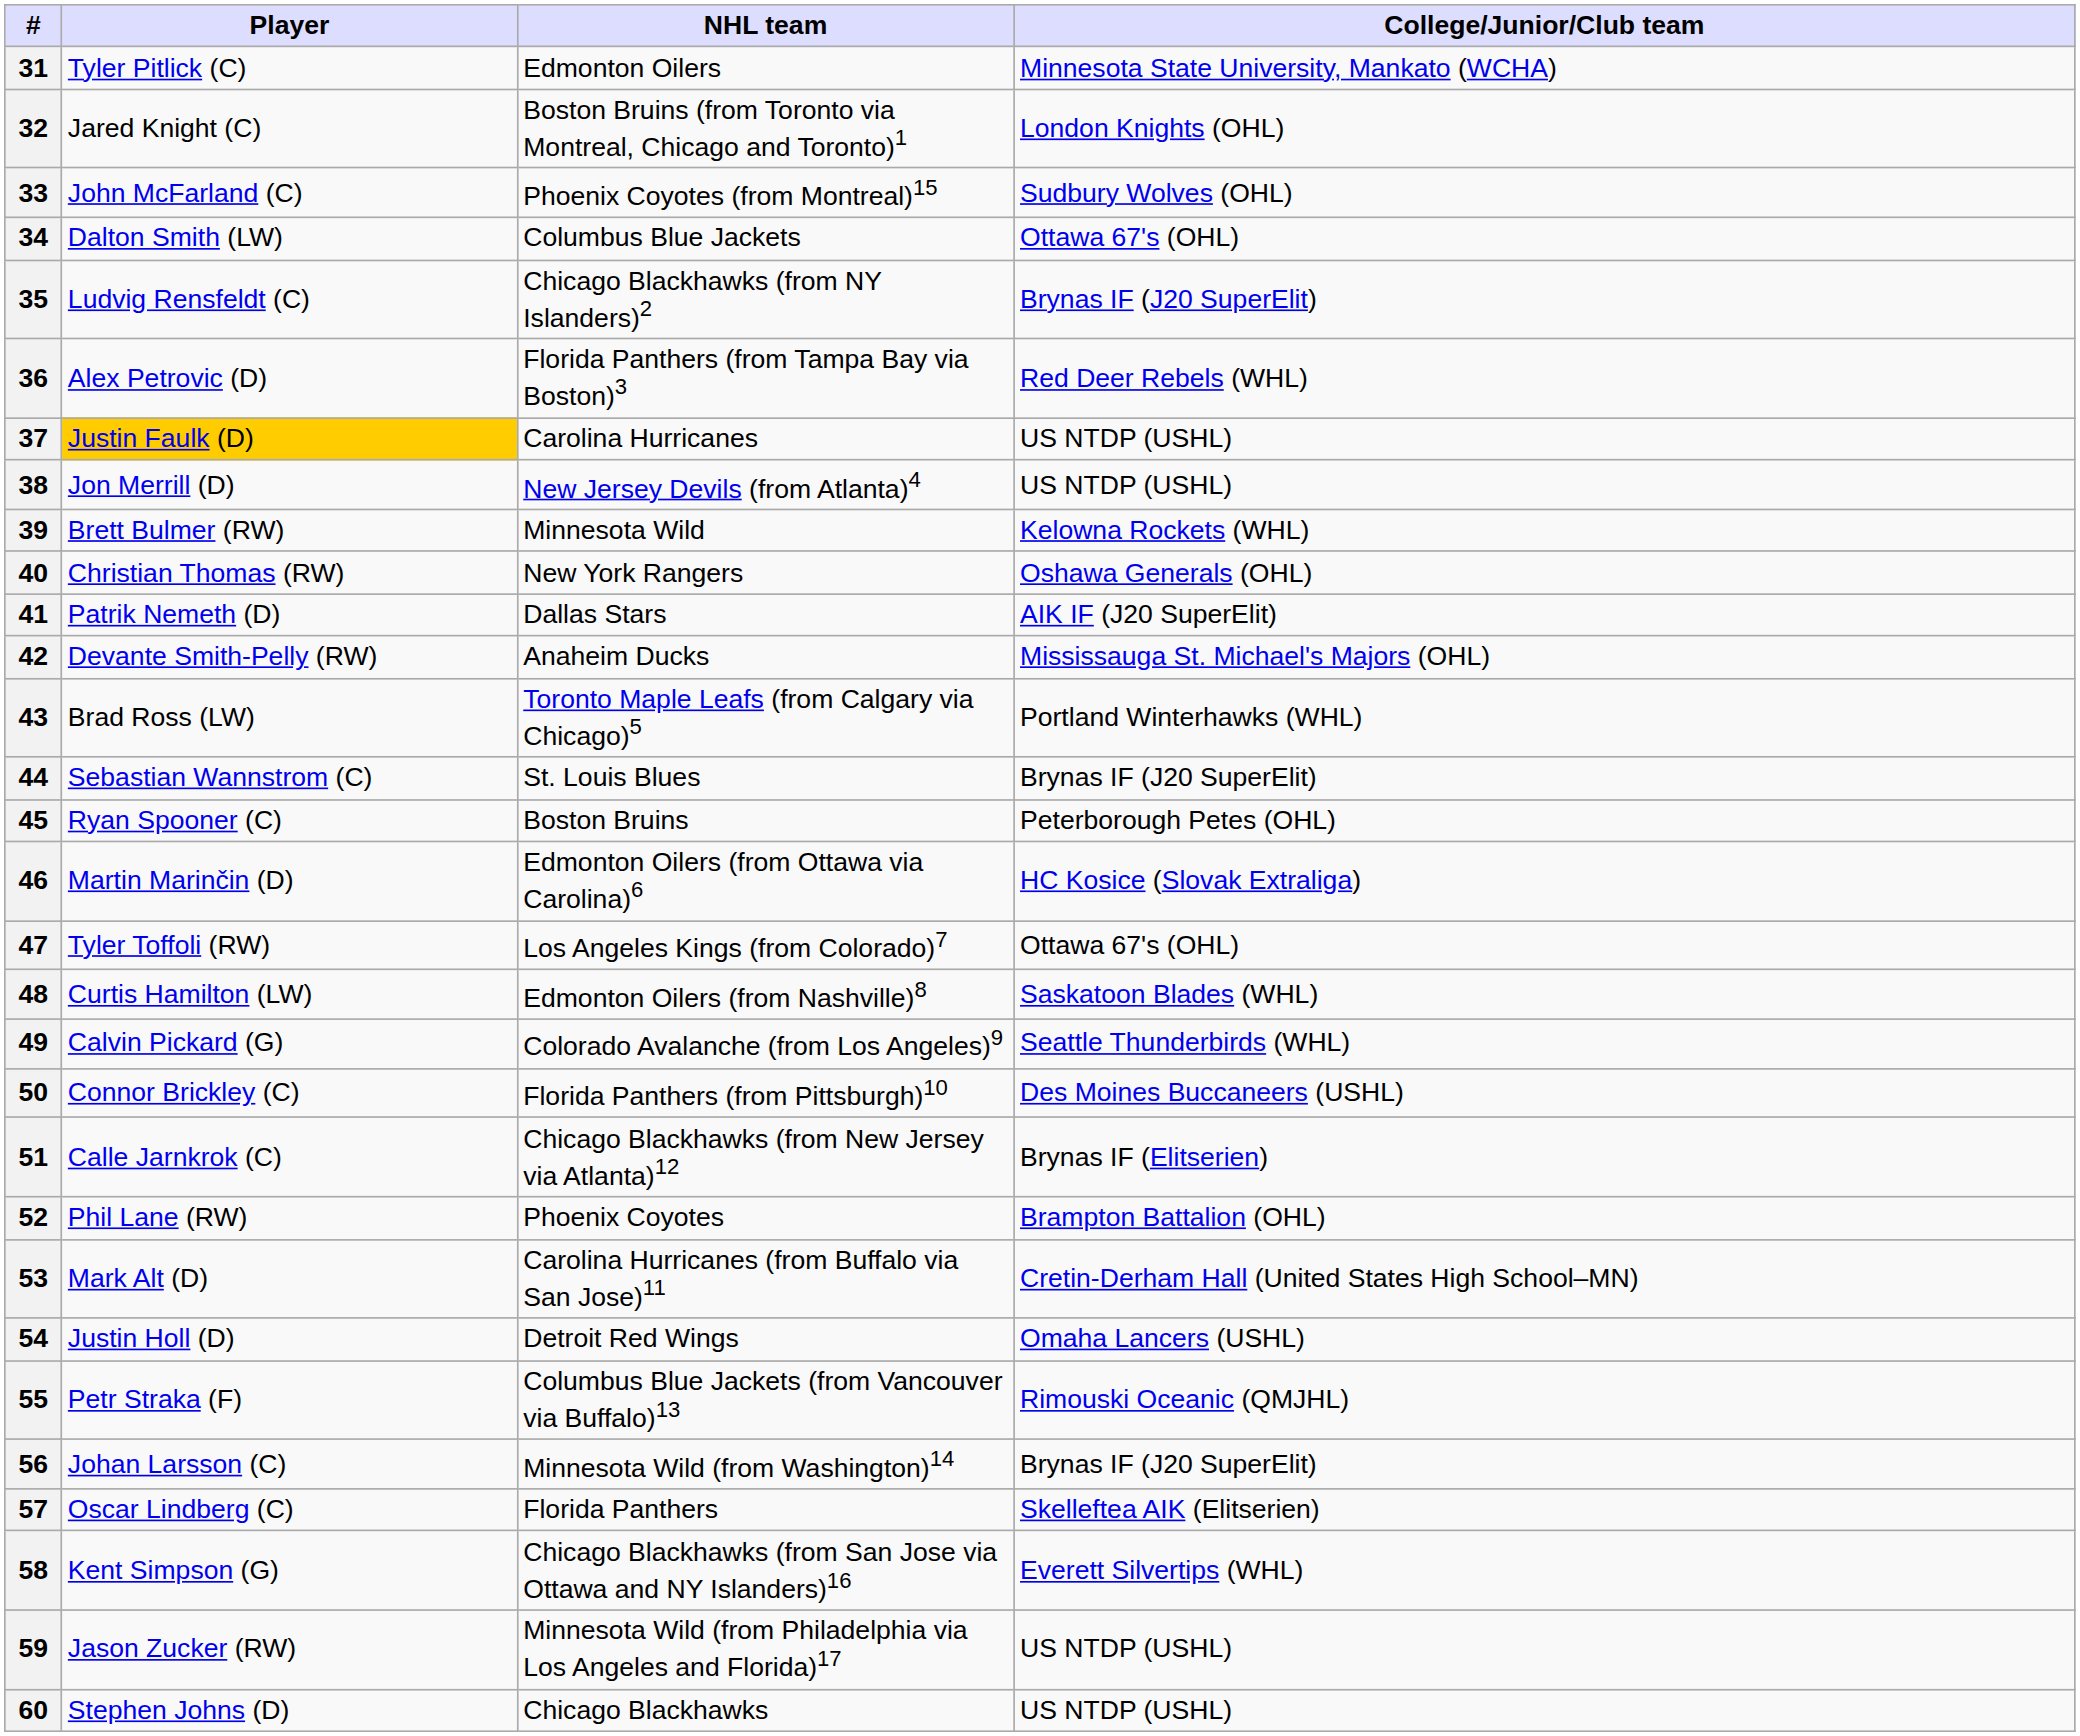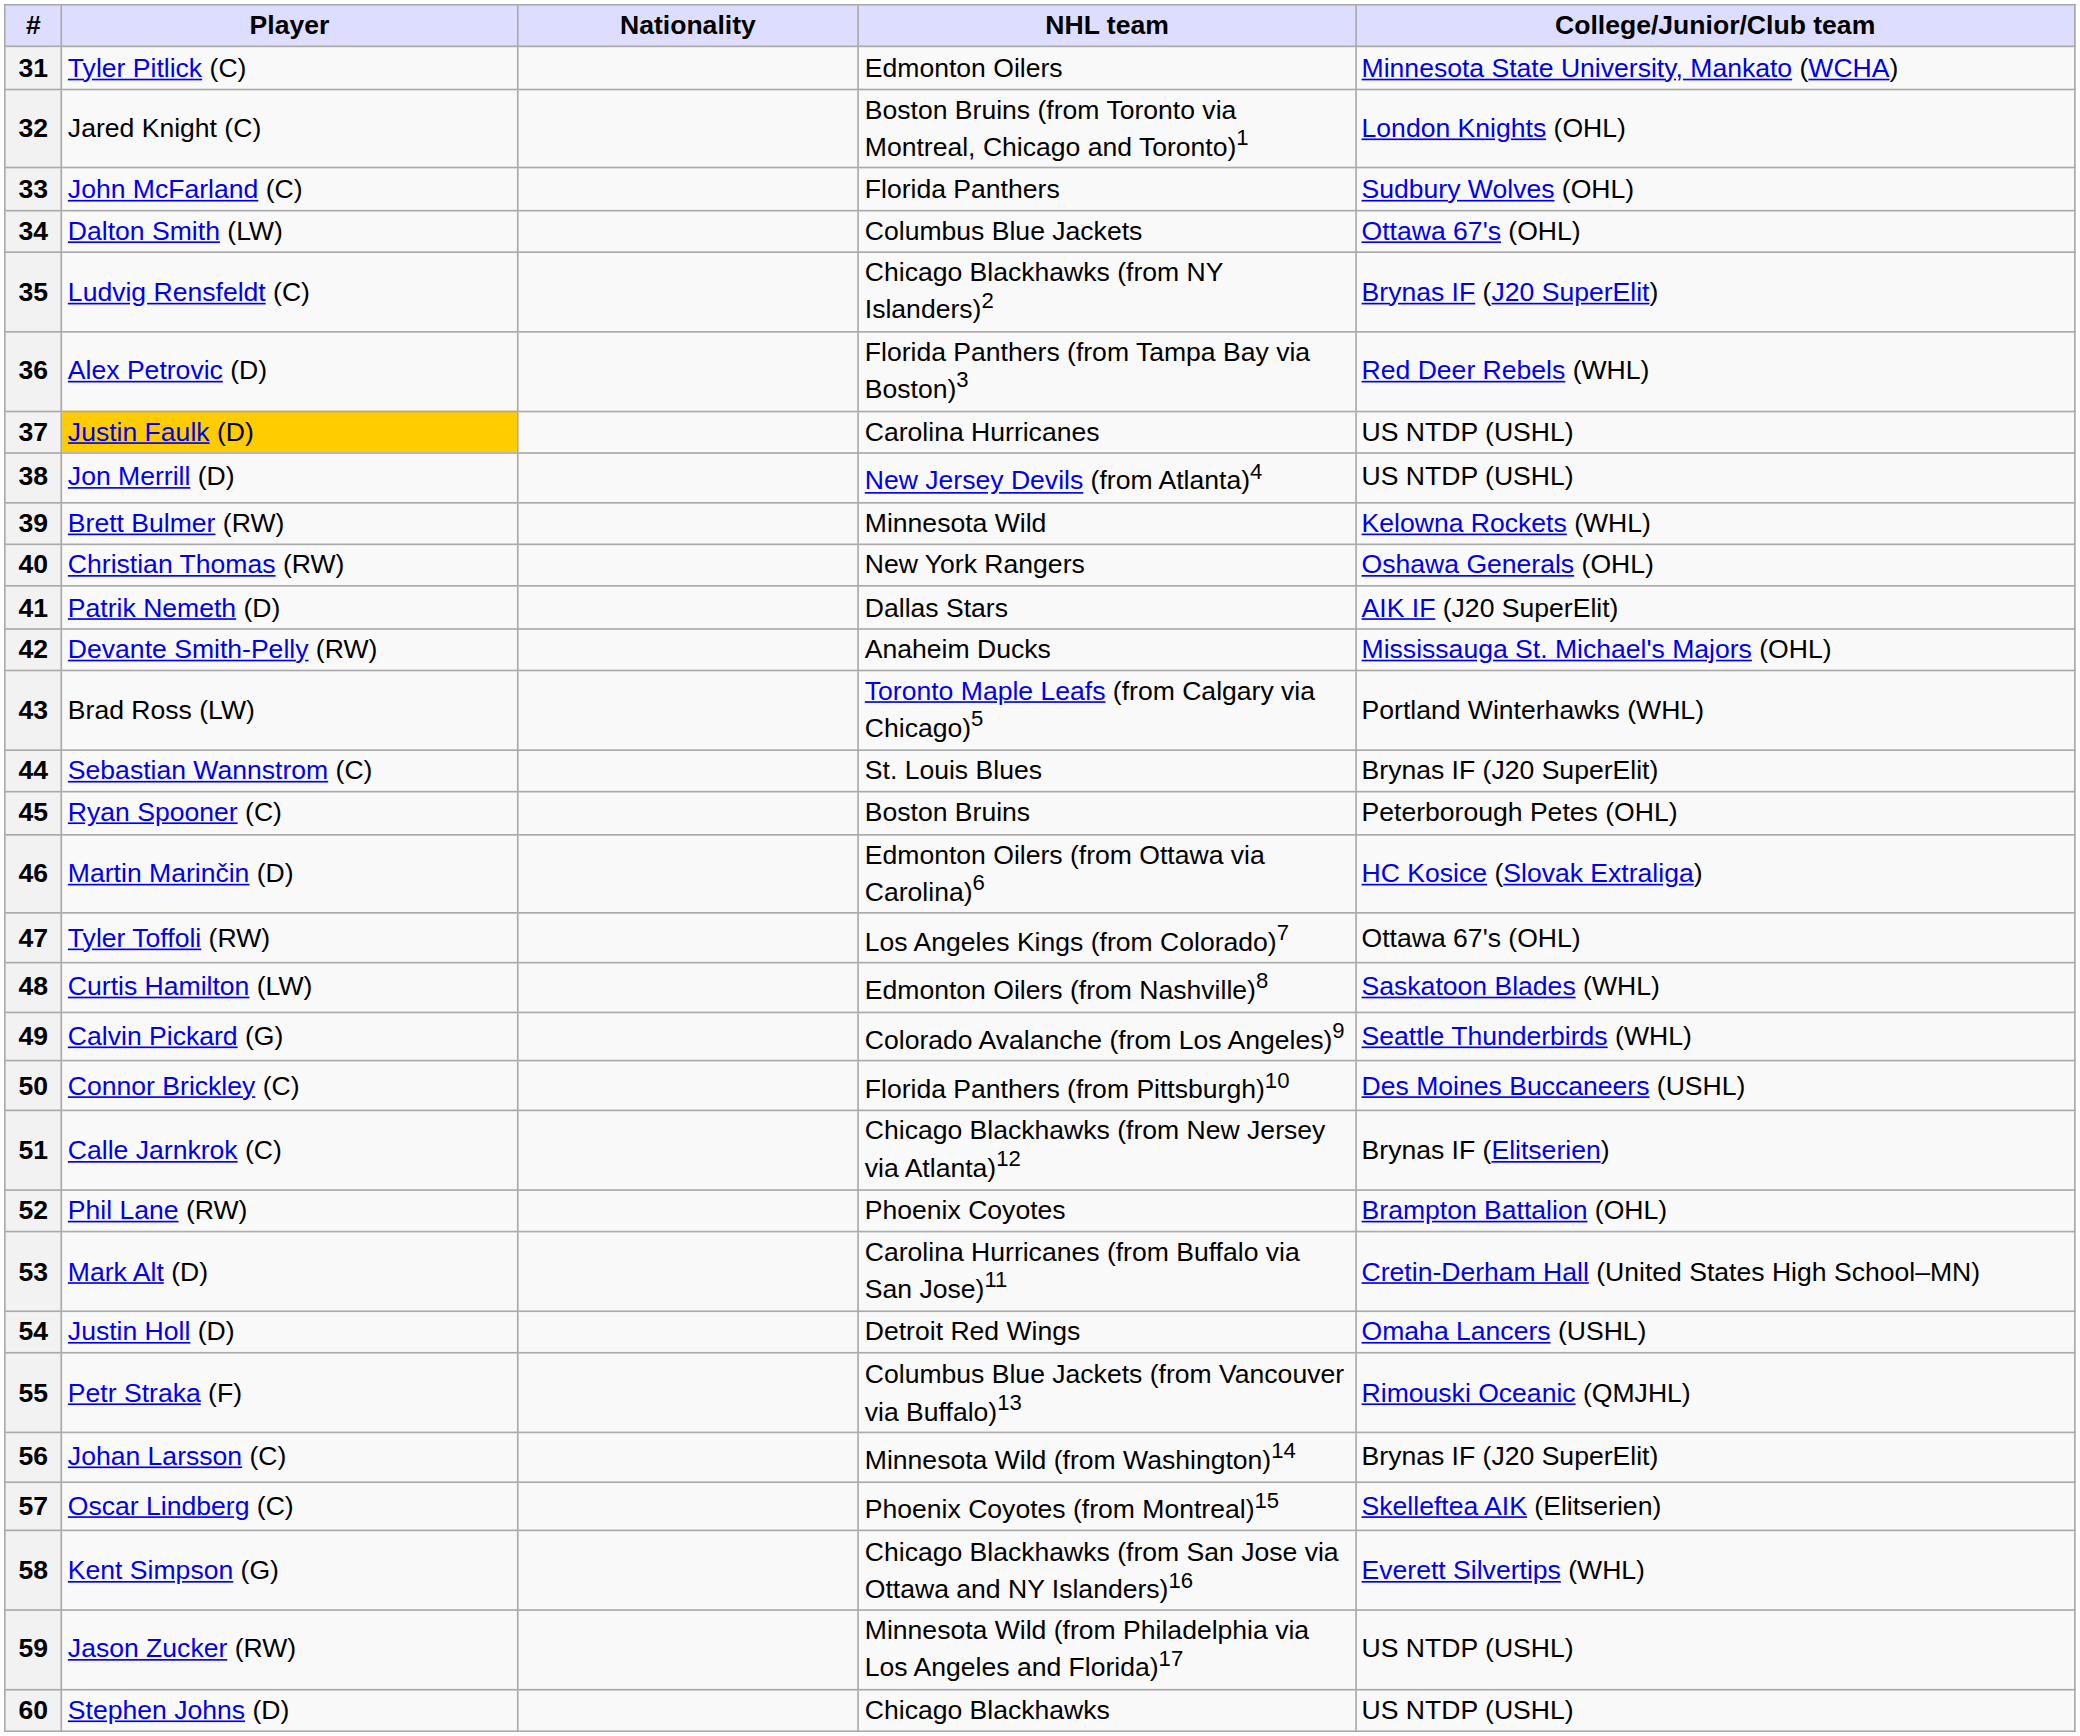+ column: Nationality
33 | NHL team: Phoenix Coyotes (from Montreal)15 -> Florida Panthers
57 | NHL team: Florida Panthers -> Phoenix Coyotes (from Montreal)15
